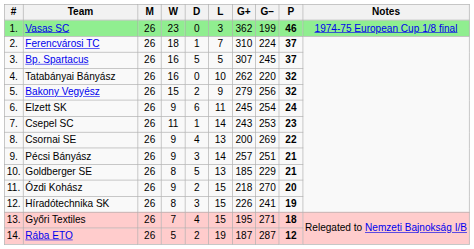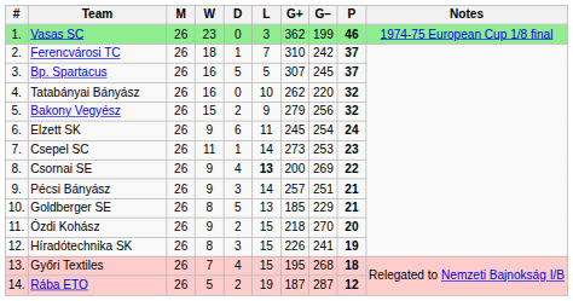Ferencvárosi TC | G−: 224 -> 242
Csepel SC | G+: 243 -> 273
Csornai SE | L: normal -> bold
Győri Textiles | G−: 271 -> 268
